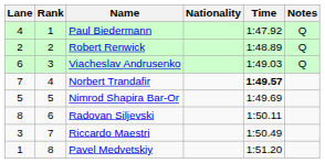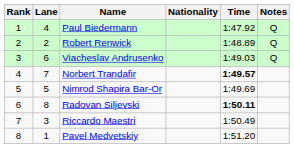columns swapped: Rank <-> Lane
Radovan Siljevski | Time: normal -> bold
